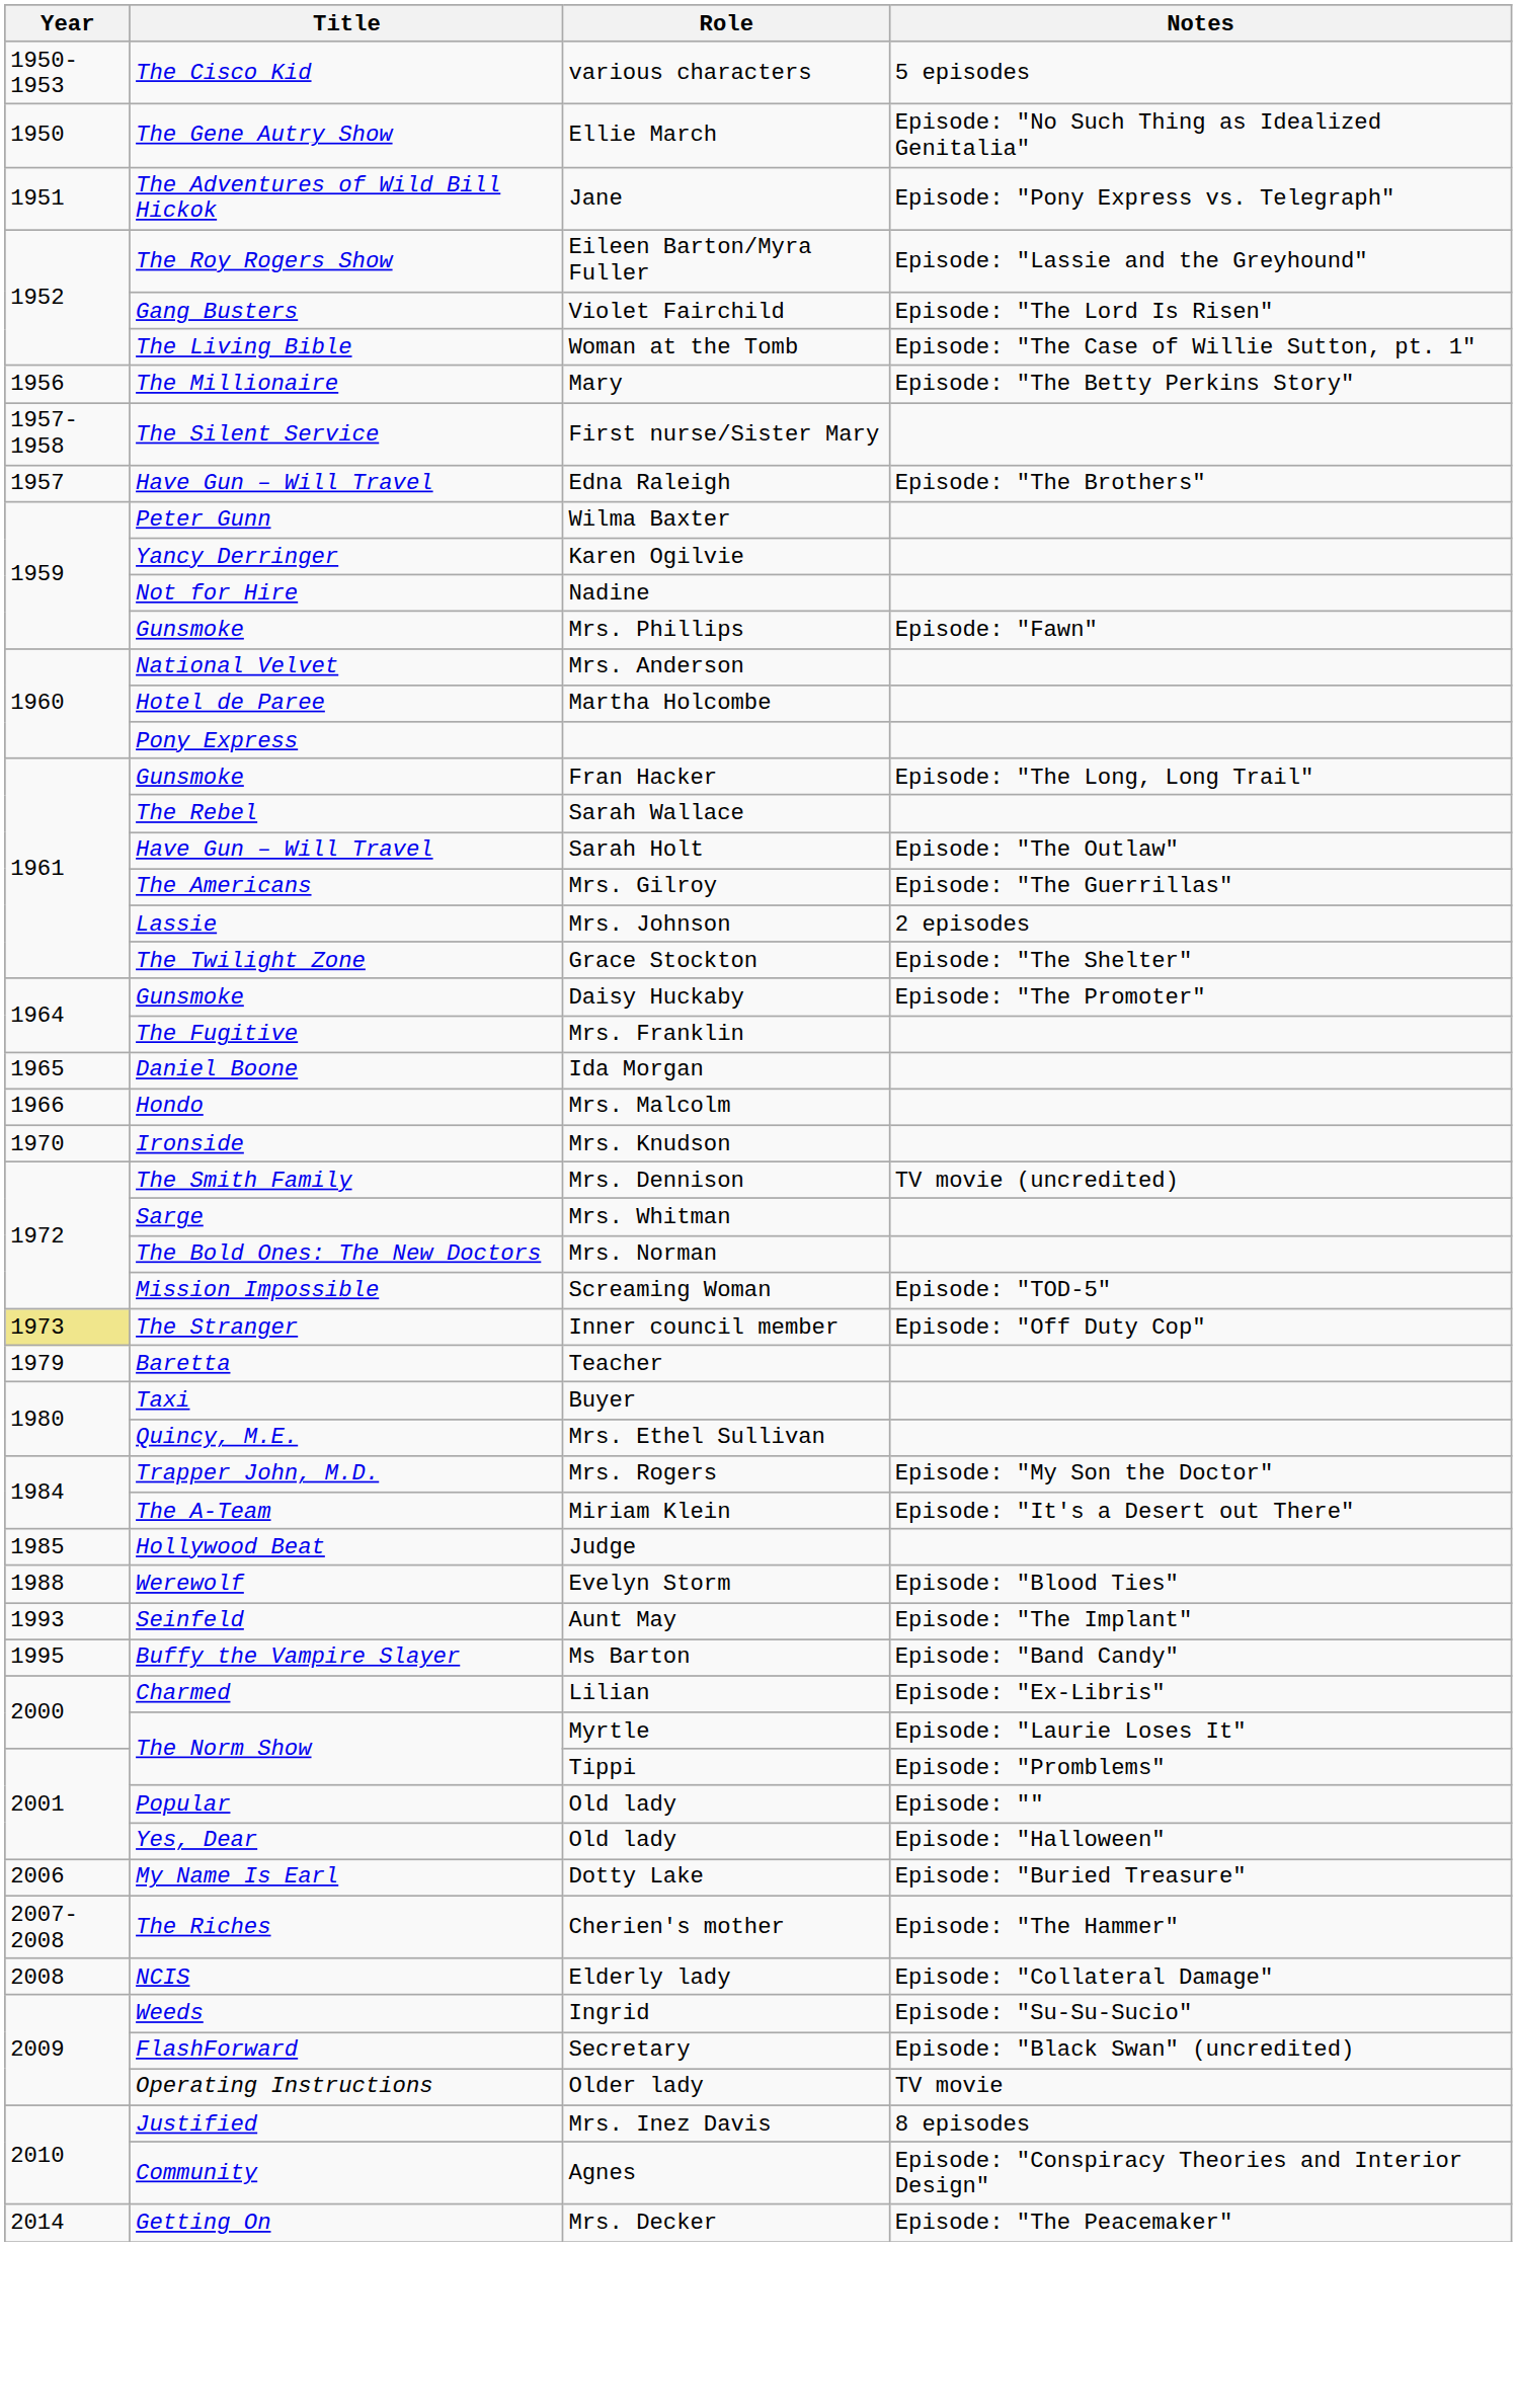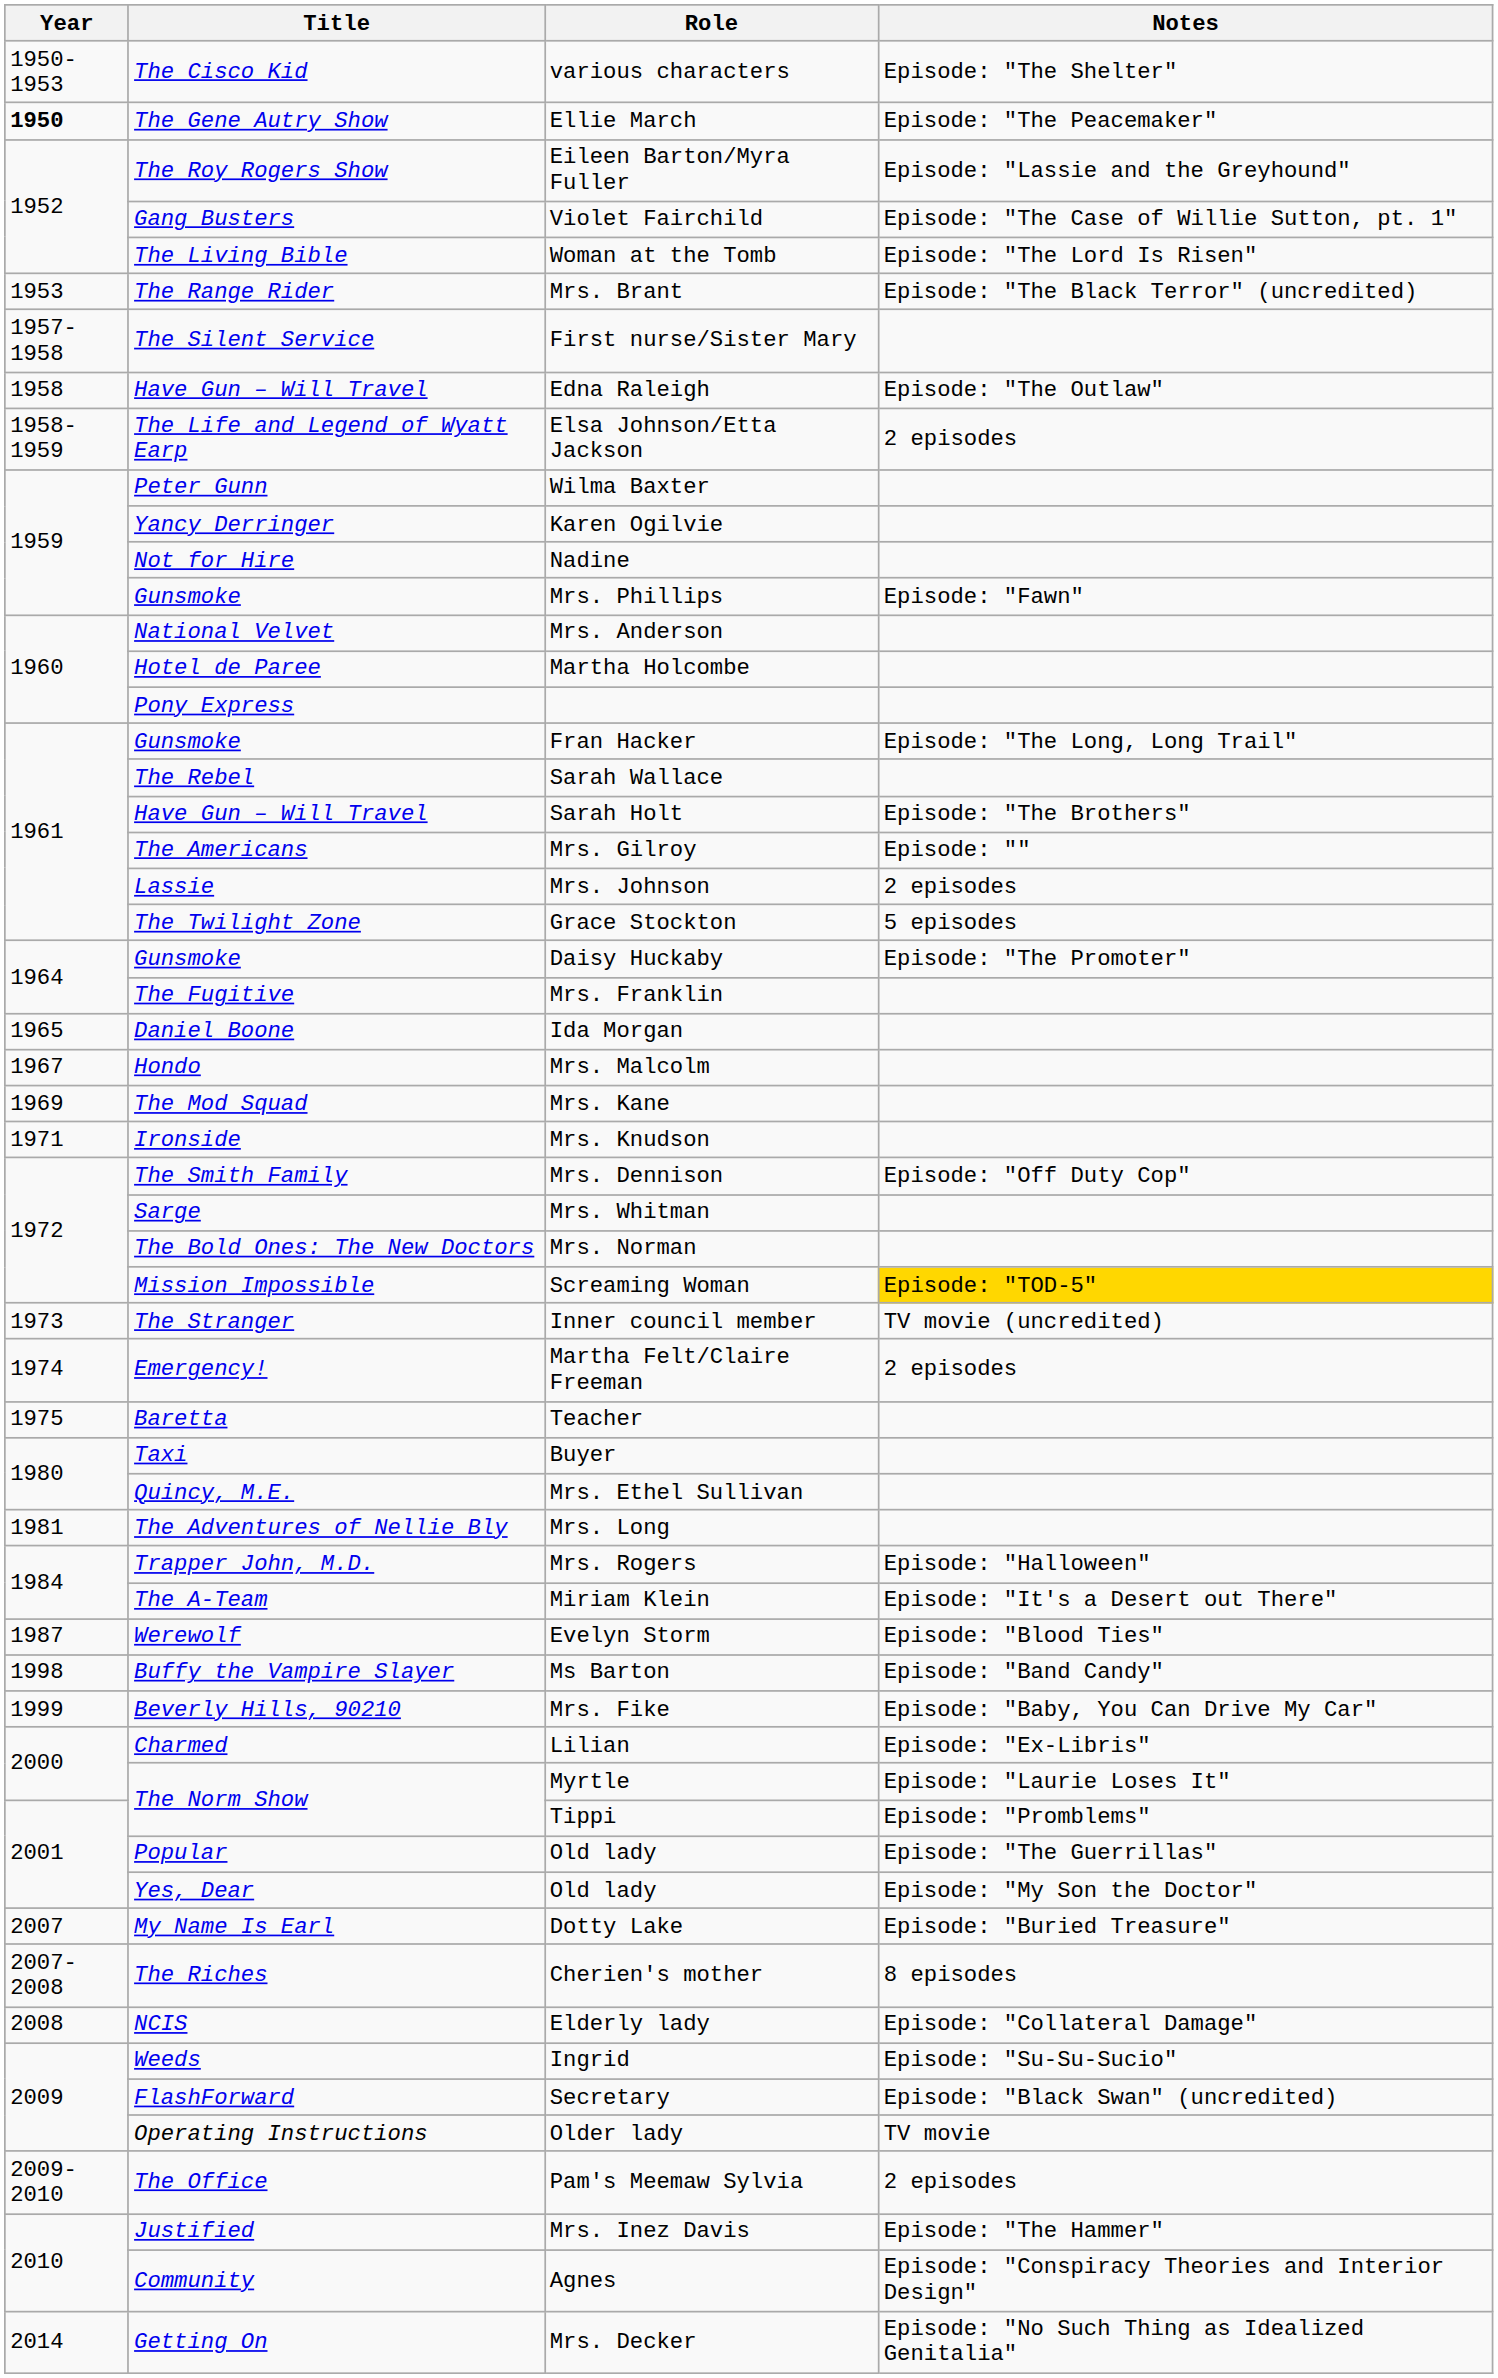various characters | Notes: 5 episodes -> Episode: "The Shelter"
Ellie March | Year: normal -> bold
Ellie March | Notes: Episode: "No Such Thing as Idealized Genitalia" -> Episode: "The Peacemaker"
- row: 1951 | The Adventures of Wild Bill Hickok | Jane | Episode: "Pony Express vs. Telegraph"
Violet Fairchild | Notes: Episode: "The Lord Is Risen" -> Episode: "The Case of Willie Sutton, pt. 1"
Woman at the Tomb | Notes: Episode: "The Case of Willie Sutton, pt. 1" -> Episode: "The Lord Is Risen"
+ row: 1953 | The Range Rider | Mrs. Brant | Episode: "The Black Terror" (uncredited)
- row: 1956 | The Millionaire | Mary | Episode: "The Betty Perkins Story"
Edna Raleigh | Year: 1957 -> 1958
Edna Raleigh | Notes: Episode: "The Brothers" -> Episode: "The Outlaw"
+ row: 1958-1959 | The Life and Legend of Wyatt Earp | Elsa Johnson/Etta Jackson | 2 episodes
Sarah Holt | Notes: Episode: "The Outlaw" -> Episode: "The Brothers"
Mrs. Gilroy | Notes: Episode: "The Guerrillas" -> Episode: ""
Grace Stockton | Notes: Episode: "The Shelter" -> 5 episodes
Mrs. Malcolm | Year: 1966 -> 1967
+ row: 1969 | The Mod Squad | Mrs. Kane
Mrs. Knudson | Year: 1970 -> 1971
Mrs. Dennison | Notes: TV movie (uncredited) -> Episode: "Off Duty Cop"
Screaming Woman | Notes: no background -> gold background
Inner council member | Year: khaki background -> no background
Inner council member | Notes: Episode: "Off Duty Cop" -> TV movie (uncredited)
+ row: 1974 | Emergency! | Martha Felt/Claire Freeman | 2 episodes
Teacher | Year: 1979 -> 1975
+ row: 1981 | The Adventures of Nellie Bly | Mrs. Long
Mrs. Rogers | Notes: Episode: "My Son the Doctor" -> Episode: "Halloween"
- row: 1985 | Hollywood Beat | Judge
Evelyn Storm | Year: 1988 -> 1987
- row: 1993 | Seinfeld | Aunt May | Episode: "The Implant"
Ms Barton | Year: 1995 -> 1998
+ row: 1999 | Beverly Hills, 90210 | Mrs. Fike | Episode: "Baby, You Can Drive My Car"
Popular / Old lady | Notes: Episode: "" -> Episode: "The Guerrillas"
Yes, Dear / Old lady | Notes: Episode: "Halloween" -> Episode: "My Son the Doctor"
Dotty Lake | Year: 2006 -> 2007
Cherien's mother | Notes: Episode: "The Hammer" -> 8 episodes
+ row: 2009-2010 | The Office | Pam's Meemaw Sylvia | 2 episodes
Mrs. Inez Davis | Notes: 8 episodes -> Episode: "The Hammer"
Mrs. Decker | Notes: Episode: "The Peacemaker" -> Episode: "No Such Thing as Idealized Genitalia"
